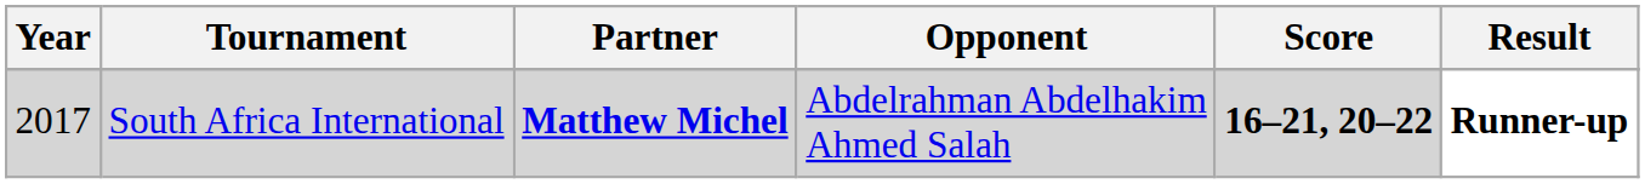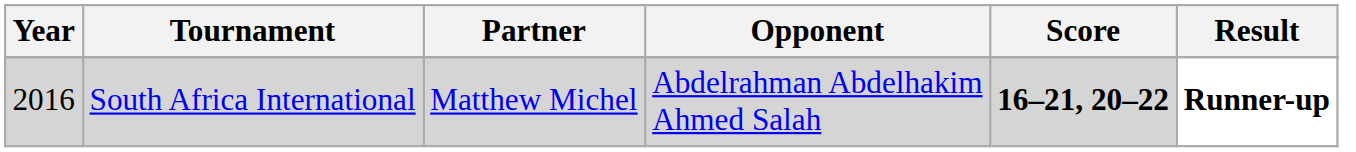South Africa International | Year: 2017 -> 2016
South Africa International | Partner: bold -> normal
